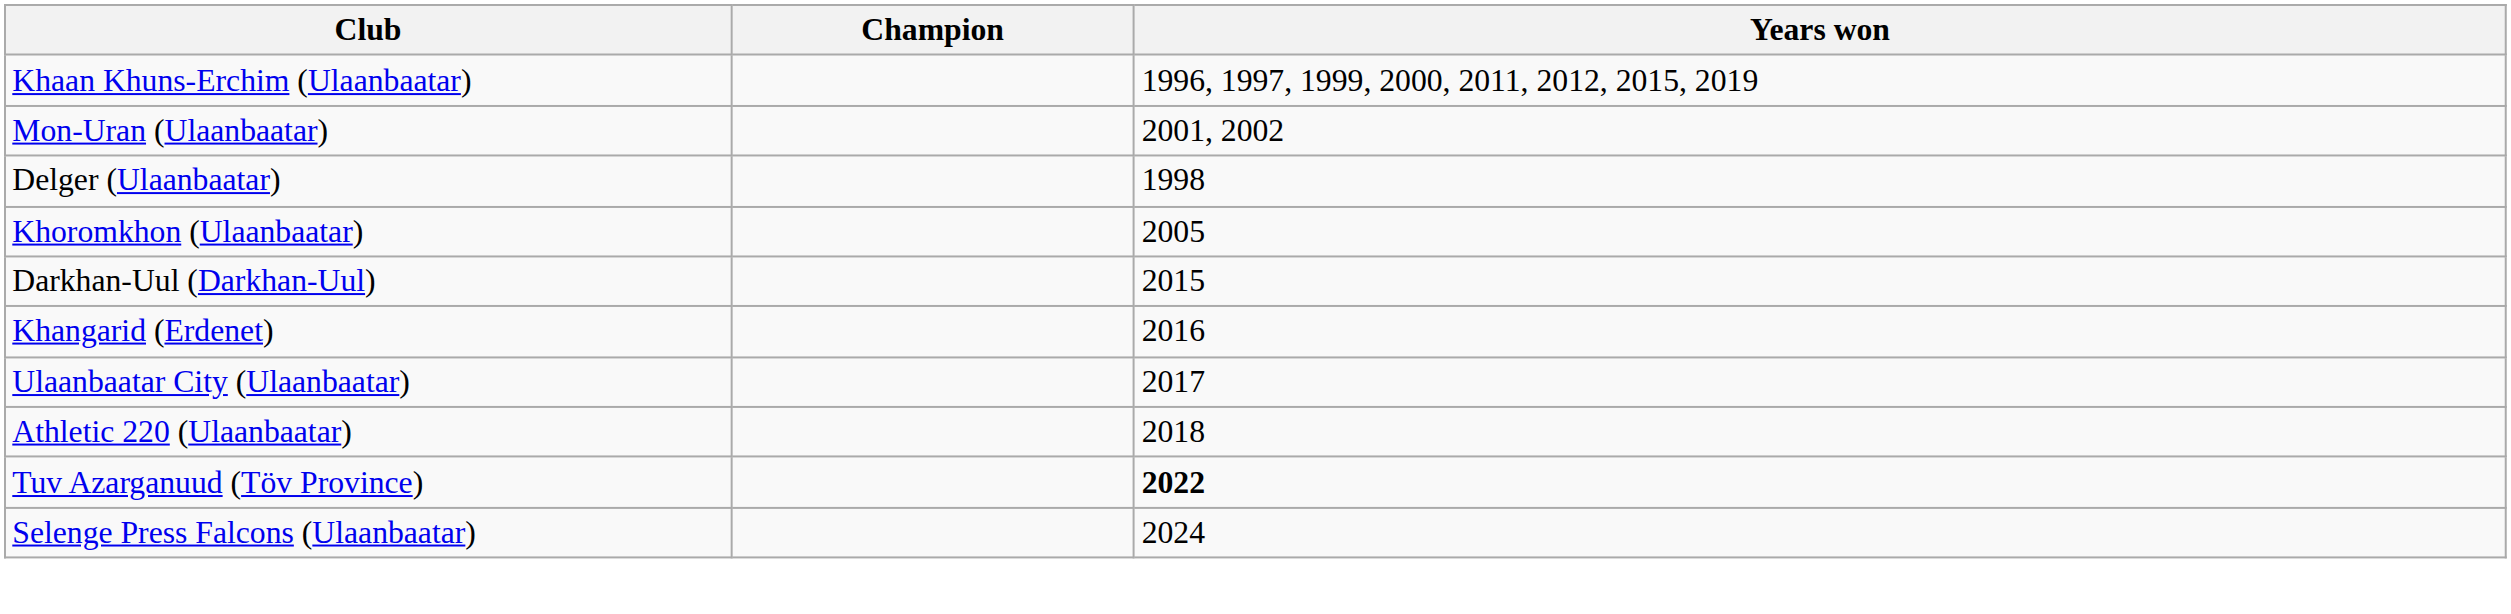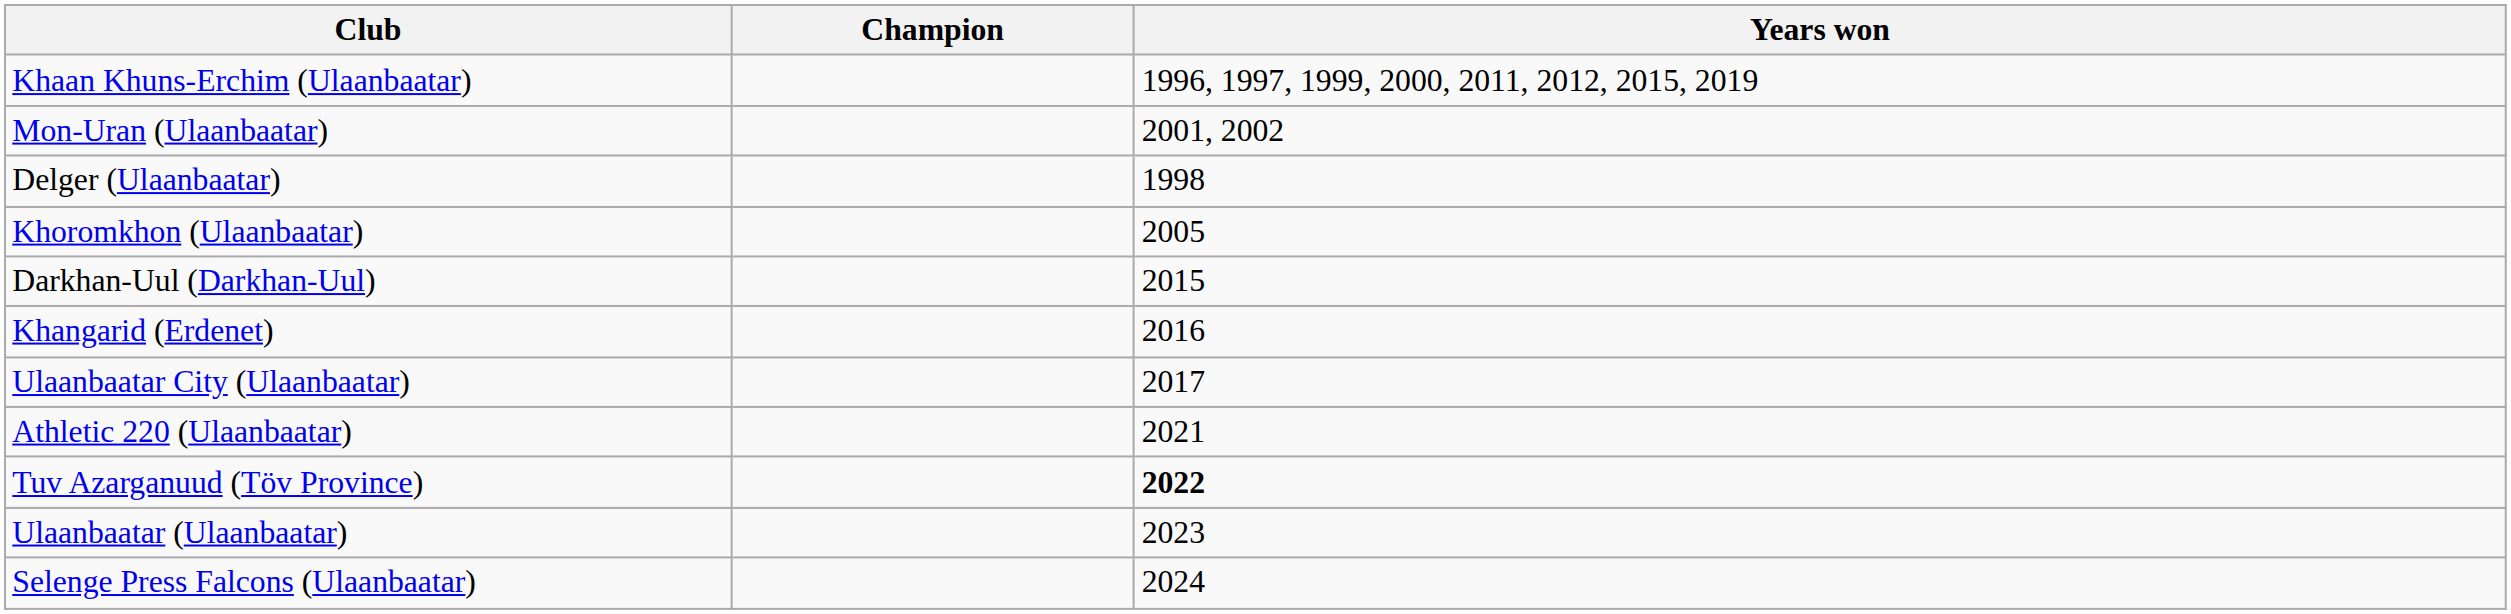Athletic 220 (Ulaanbaatar) | Years won: 2018 -> 2021
+ row: Ulaanbaatar (Ulaanbaatar) | 2023
